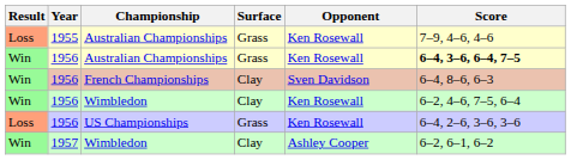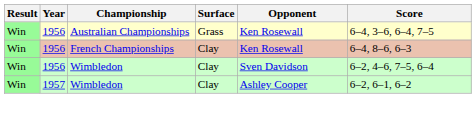- row: Loss | 1955 | Australian Championships | Grass | Ken Rosewall | 7–9, 4–6, 4–6
1956 / Australian Championships | Score: bold -> normal
French Championships | Opponent: Sven Davidson -> Ken Rosewall
1956 / Wimbledon | Opponent: Ken Rosewall -> Sven Davidson
- row: Loss | 1956 | US Championships | Grass | Ken Rosewall | 6–4, 2–6, 3–6, 3–6
